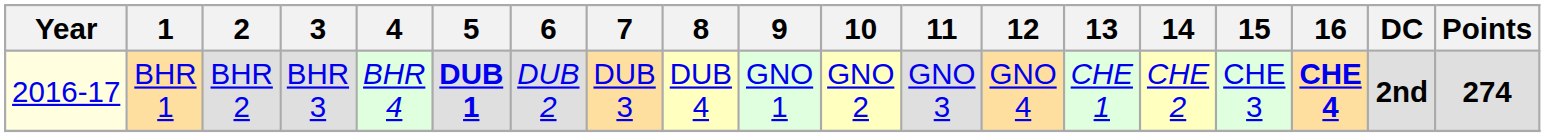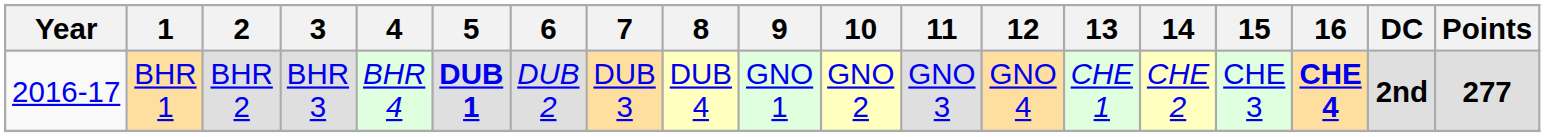BHR 1 | Year: lightyellow background -> no background
BHR 1 | Points: 274 -> 277
